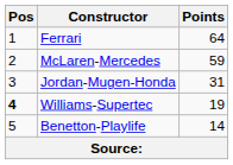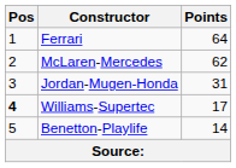McLaren-Mercedes | Points: 59 -> 62
Williams-Supertec | Points: 19 -> 17
